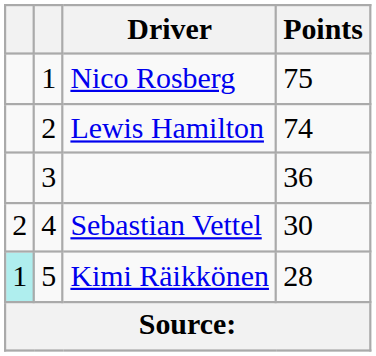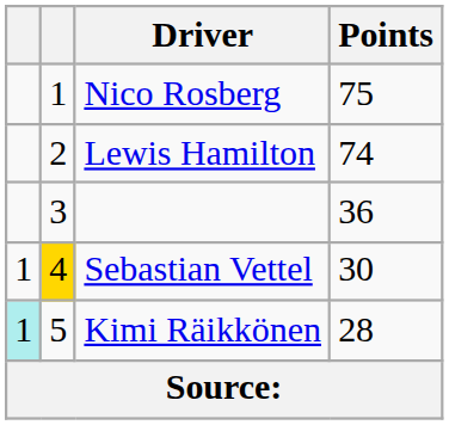Sebastian Vettel | column 1: 2 -> 1
Sebastian Vettel | column 2: no background -> gold background
